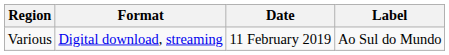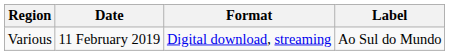columns swapped: Date <-> Format
